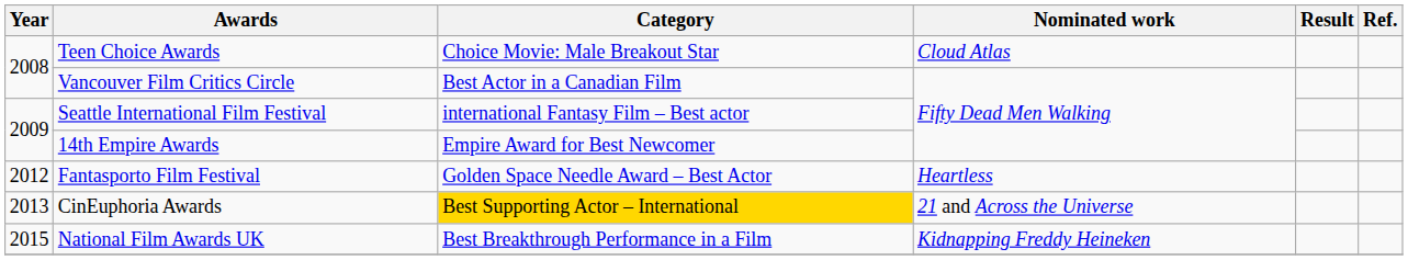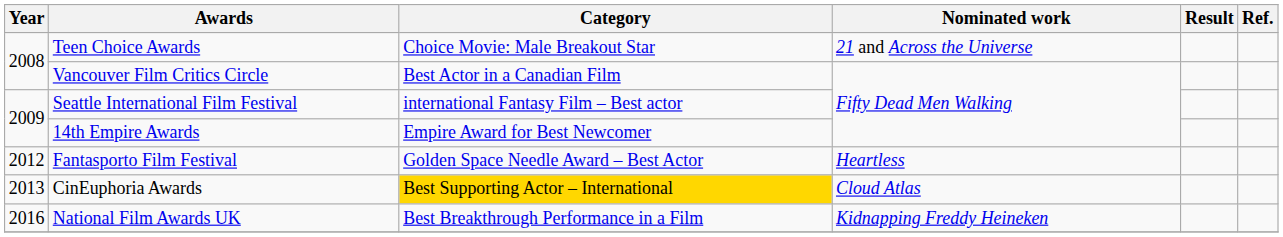Teen Choice Awards | Nominated work: Cloud Atlas -> 21 and Across the Universe
CinEuphoria Awards | Nominated work: 21 and Across the Universe -> Cloud Atlas
National Film Awards UK | Year: 2015 -> 2016
